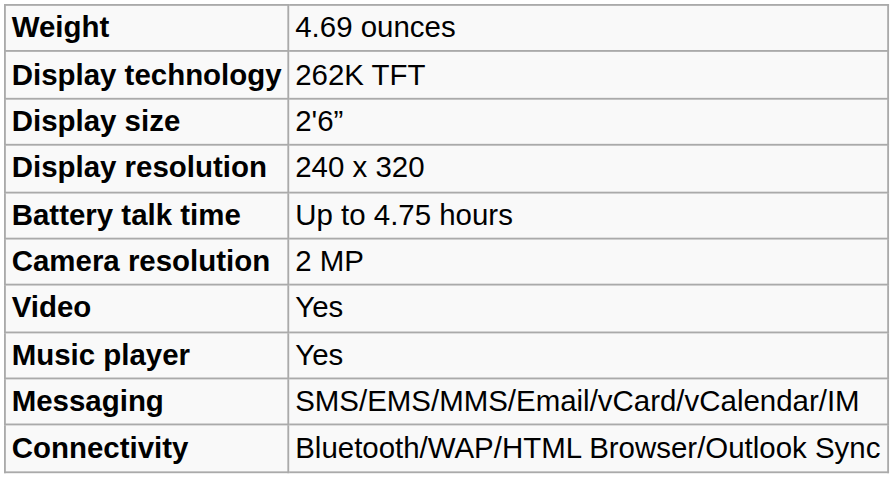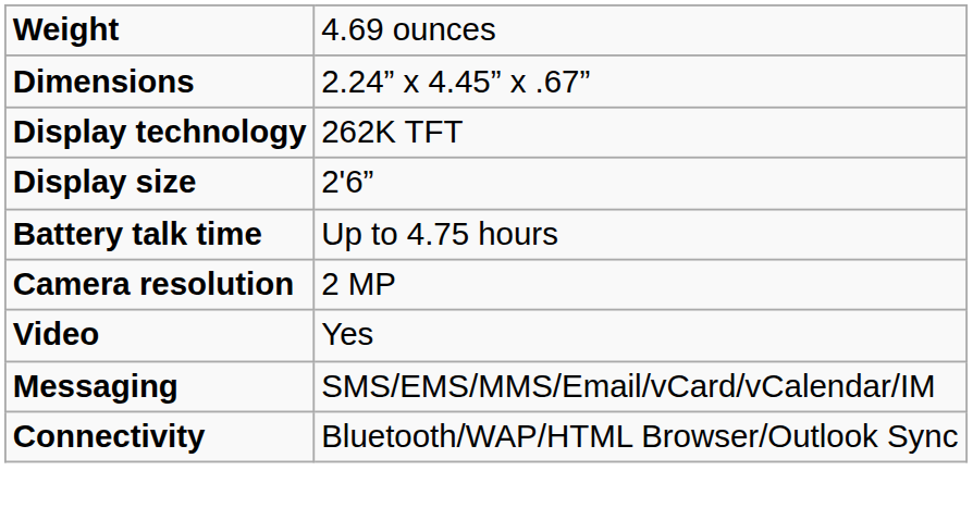+ row: Dimensions | 2.24” x 4.45” x .67”
- row: Display resolution | 240 x 320
- row: Music player | Yes
